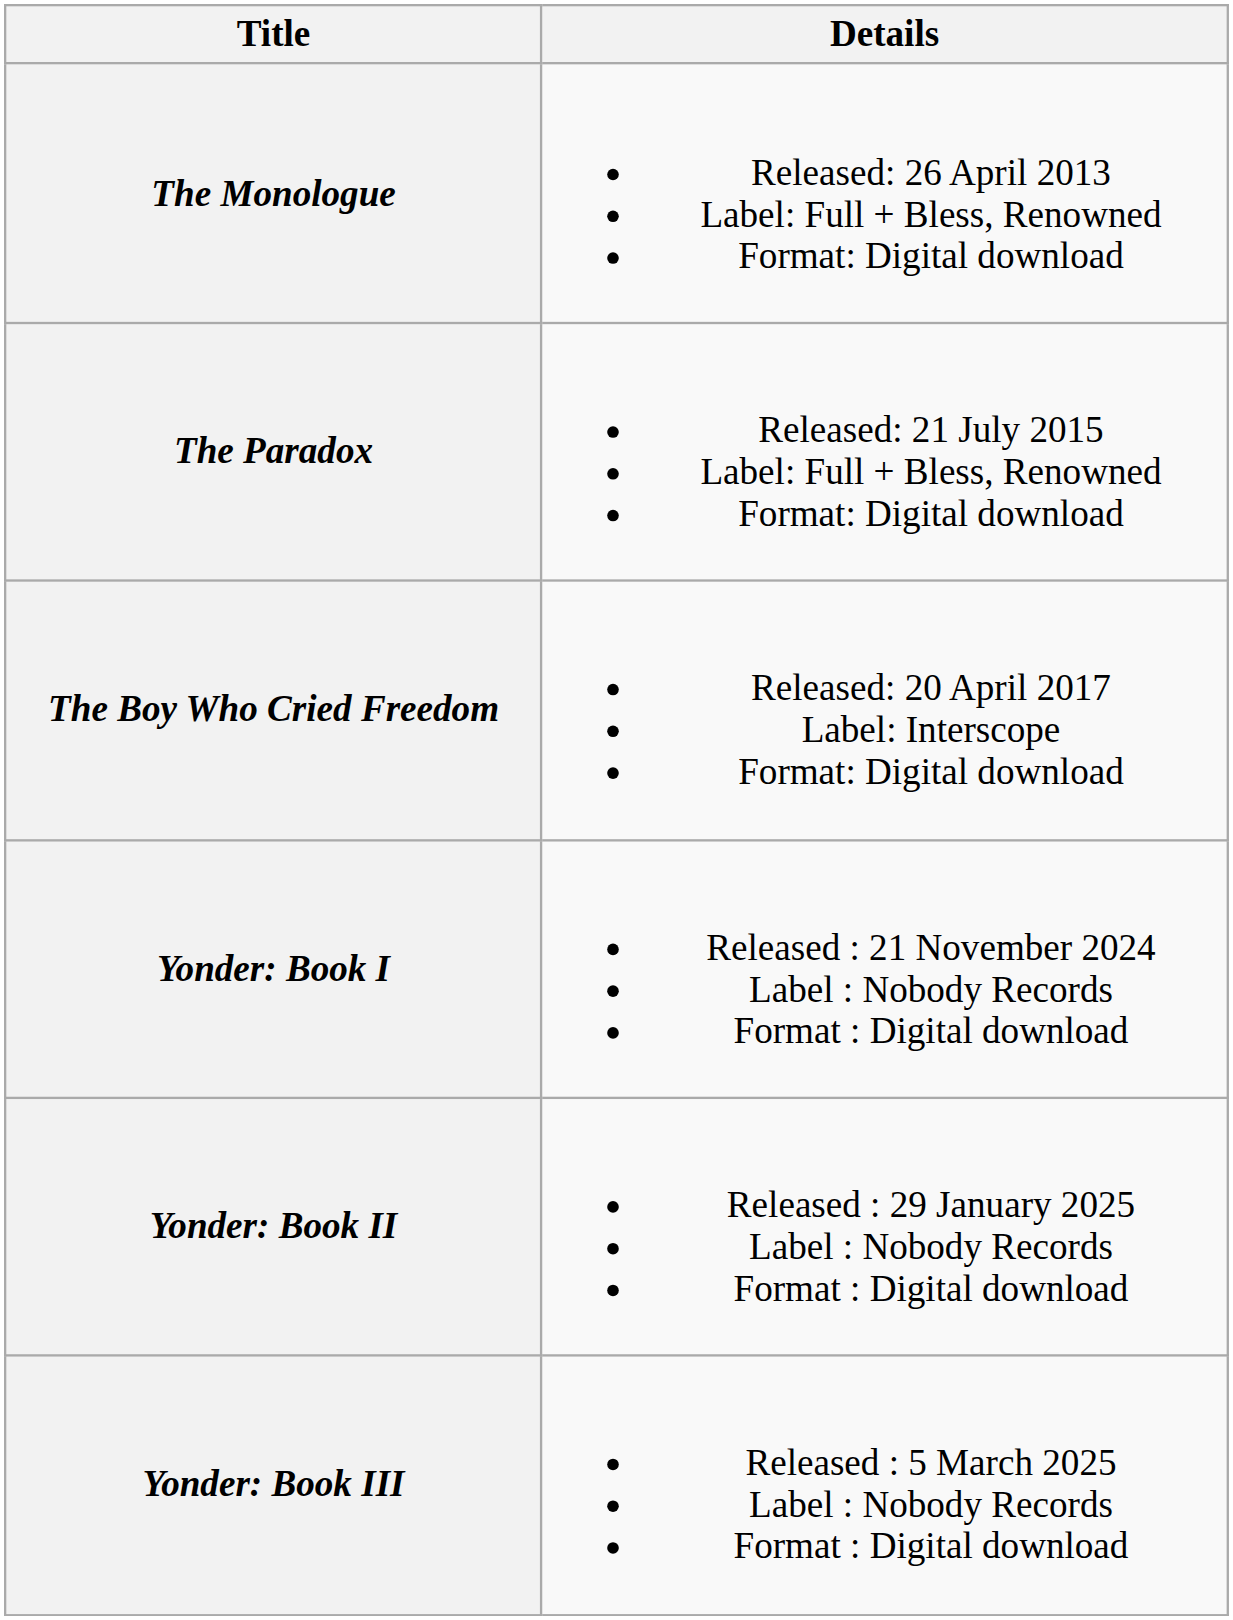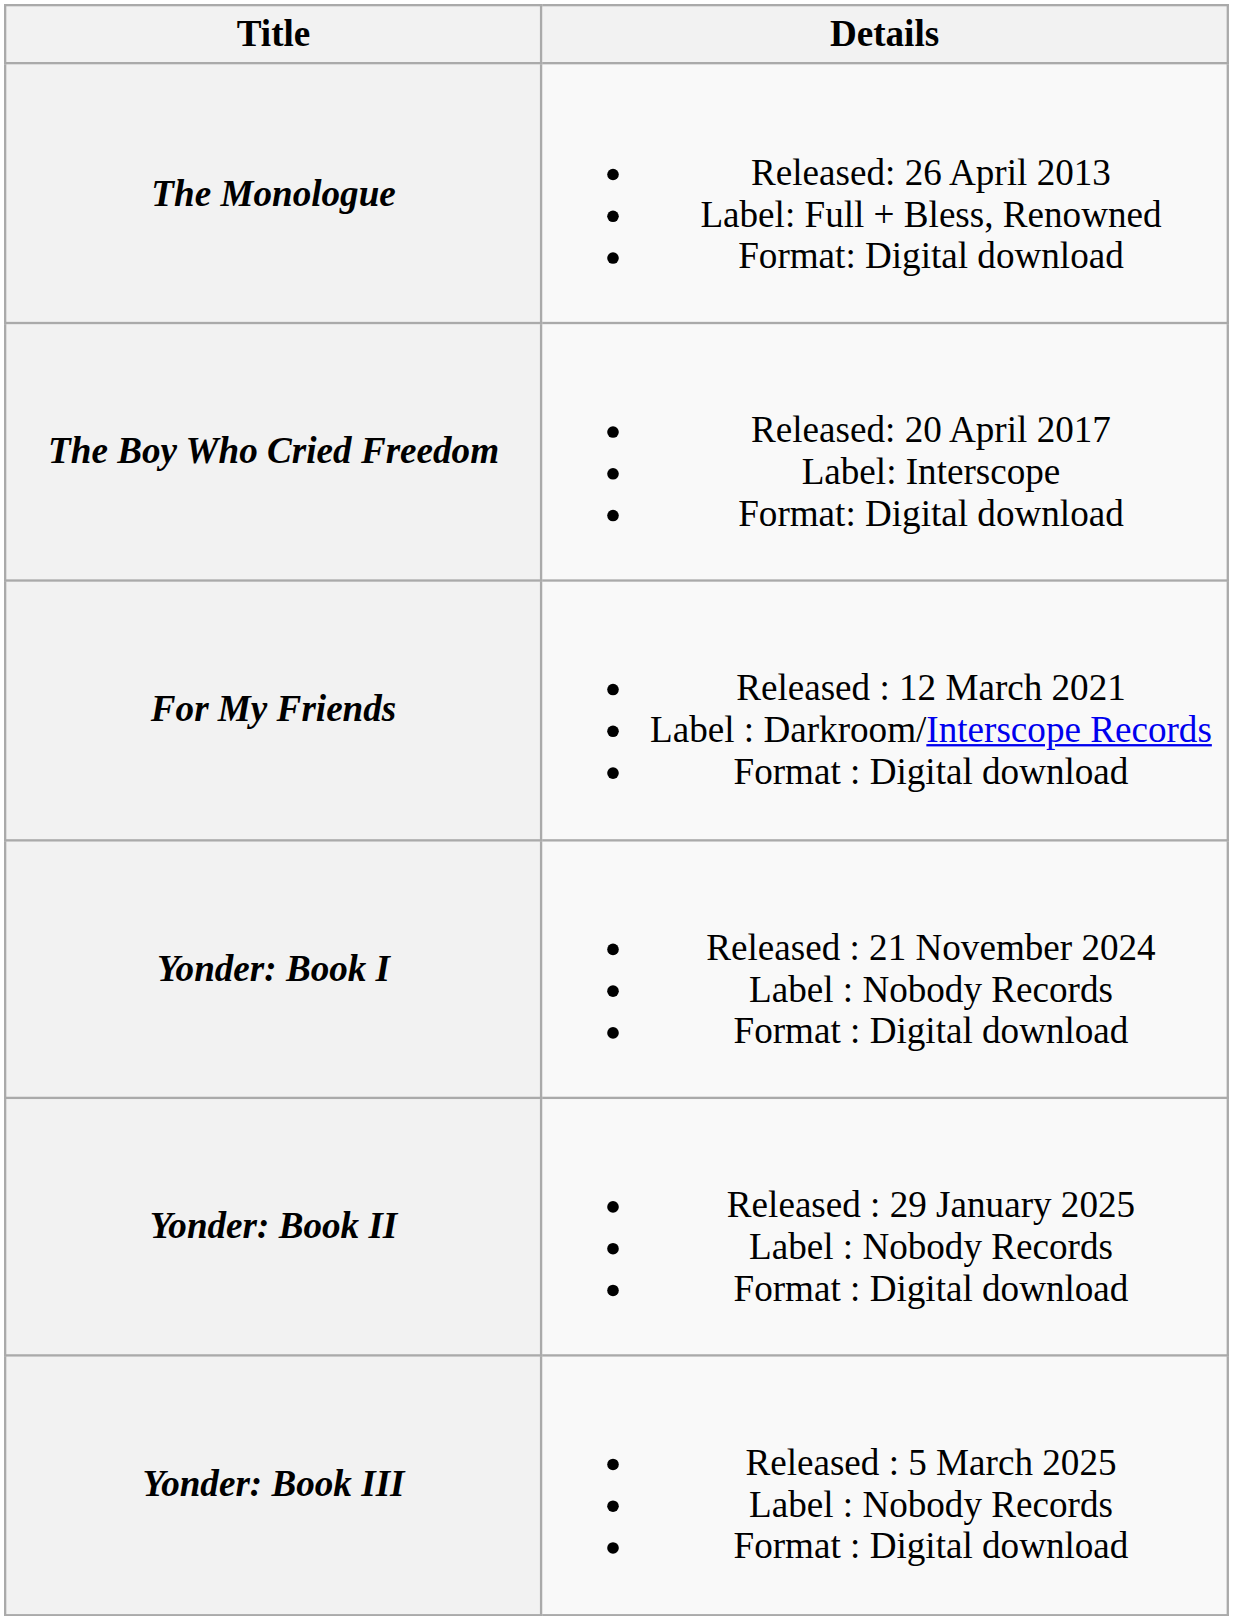- row: The Paradox | Released: 21 July 2015 Label: Full + Bless, Renowned Format: Digital download
+ row: For My Friends | Released : 12 March 2021 Label : Darkroom/Interscope Records Format : Digital download
